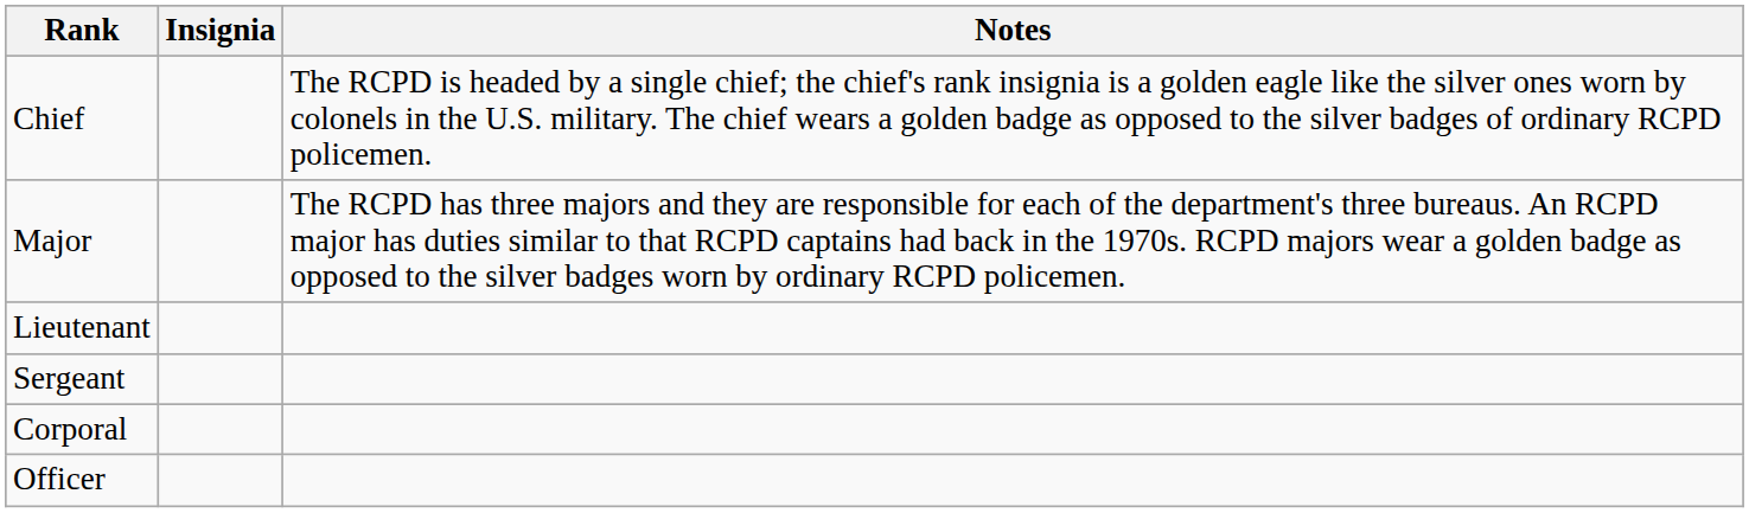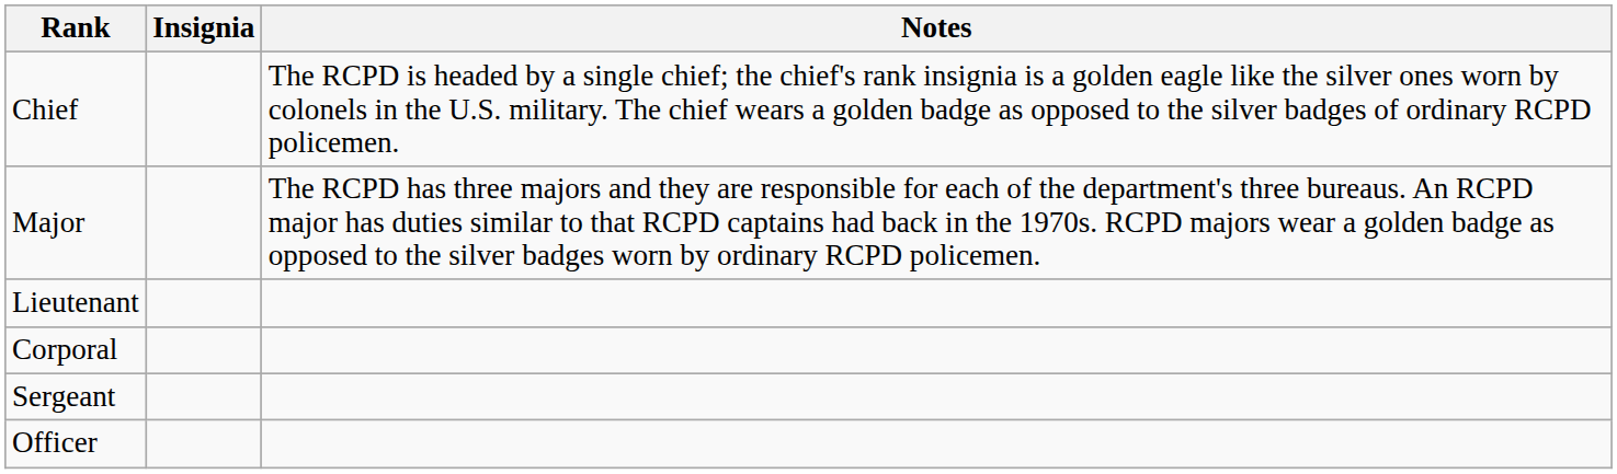rows swapped: Sergeant <-> Corporal
